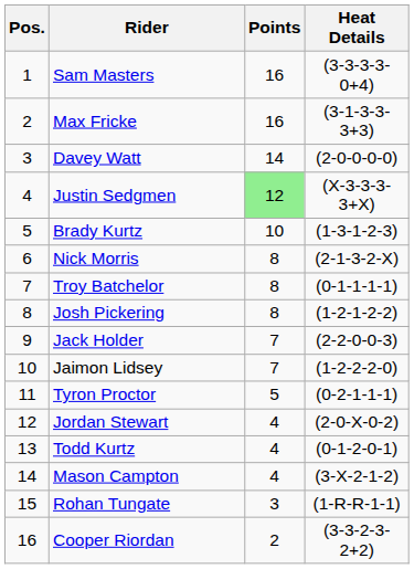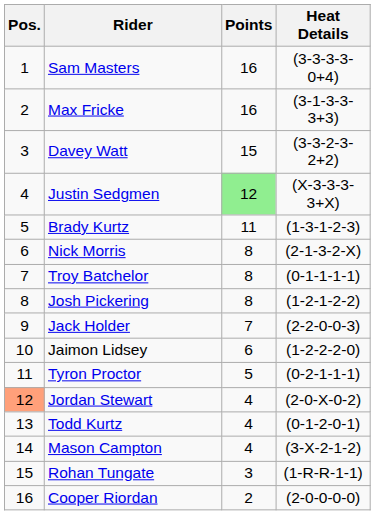Davey Watt | Points: 14 -> 15
Davey Watt | Heat Details: (2-0-0-0-0) -> (3-3-2-3-2+2)
Brady Kurtz | Points: 10 -> 11
Jaimon Lidsey | Points: 7 -> 6
Jordan Stewart | Pos.: no background -> lightsalmon background
Cooper Riordan | Heat Details: (3-3-2-3-2+2) -> (2-0-0-0-0)
